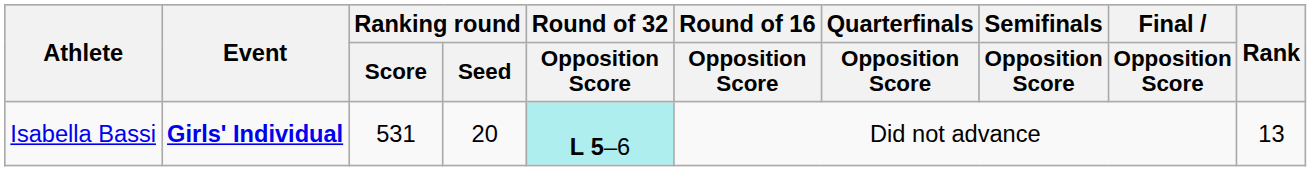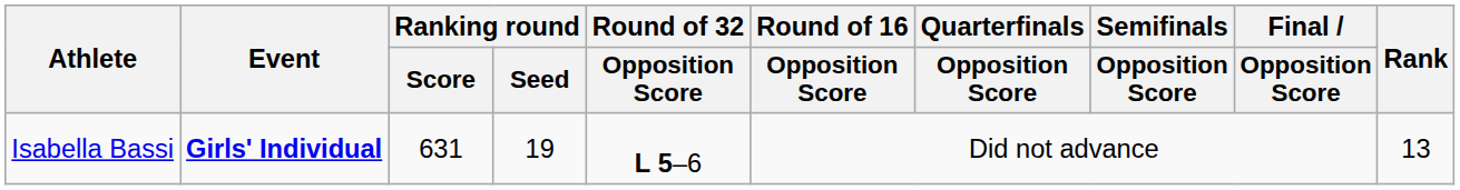Isabella Bassi | Ranking round / Score: 531 -> 631
Isabella Bassi | Ranking round / Seed: 20 -> 19
Isabella Bassi | Round of 32 / Opposition Score: paleturquoise background -> no background
